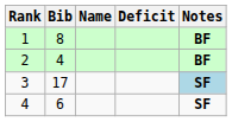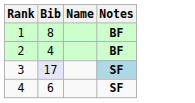- column: Deficit
3 | Bib: no background -> lavender background
